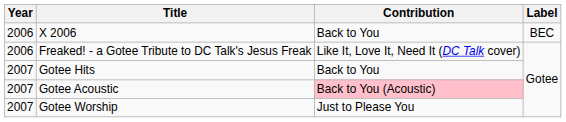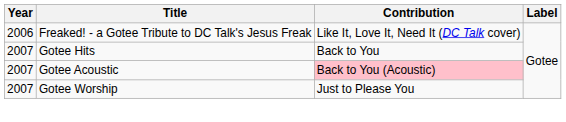- row: 2006 | X 2006 | Back to You | BEC
